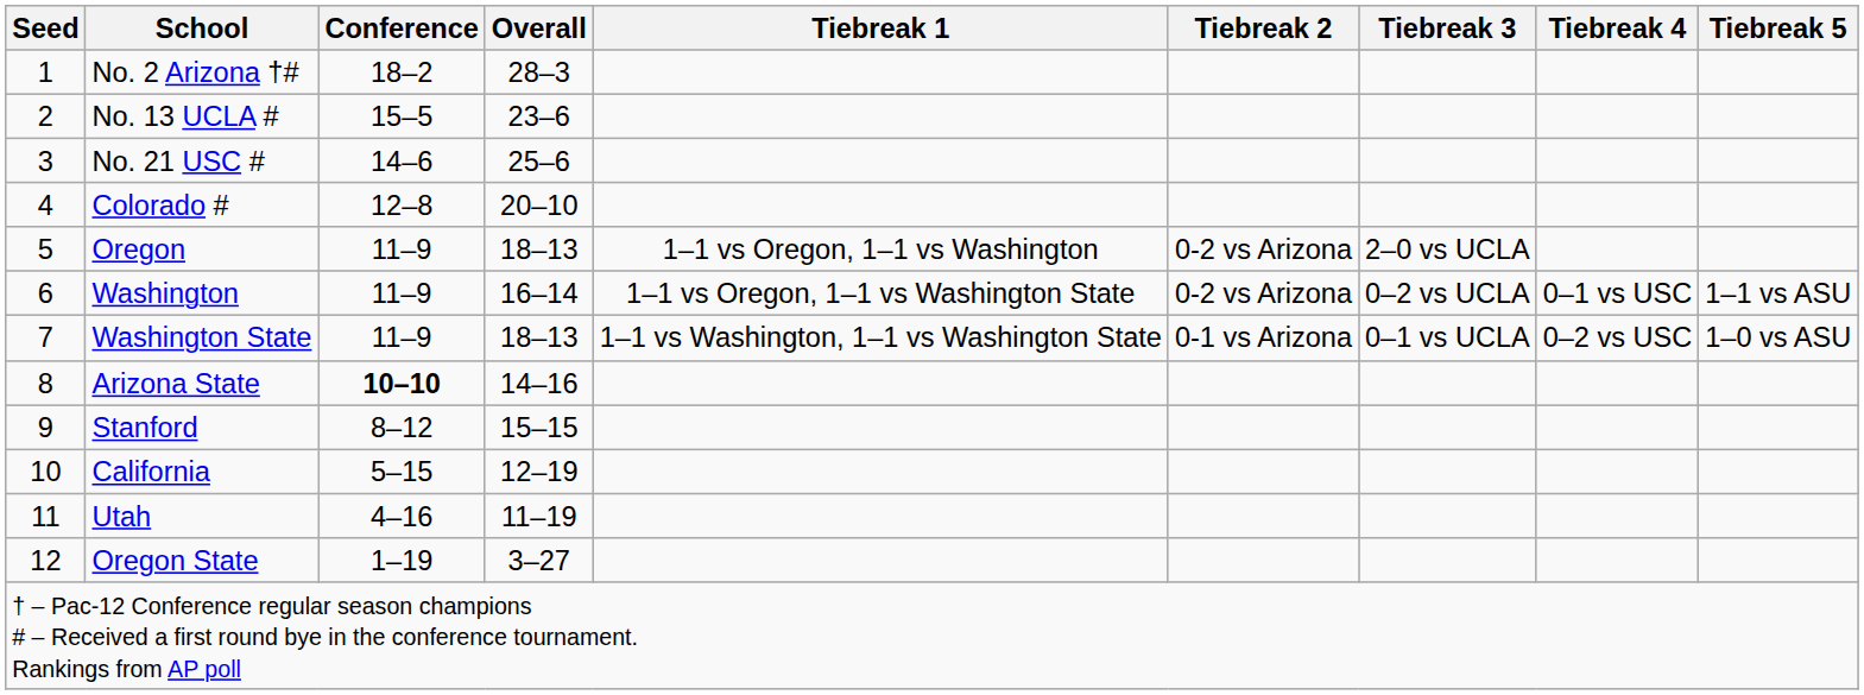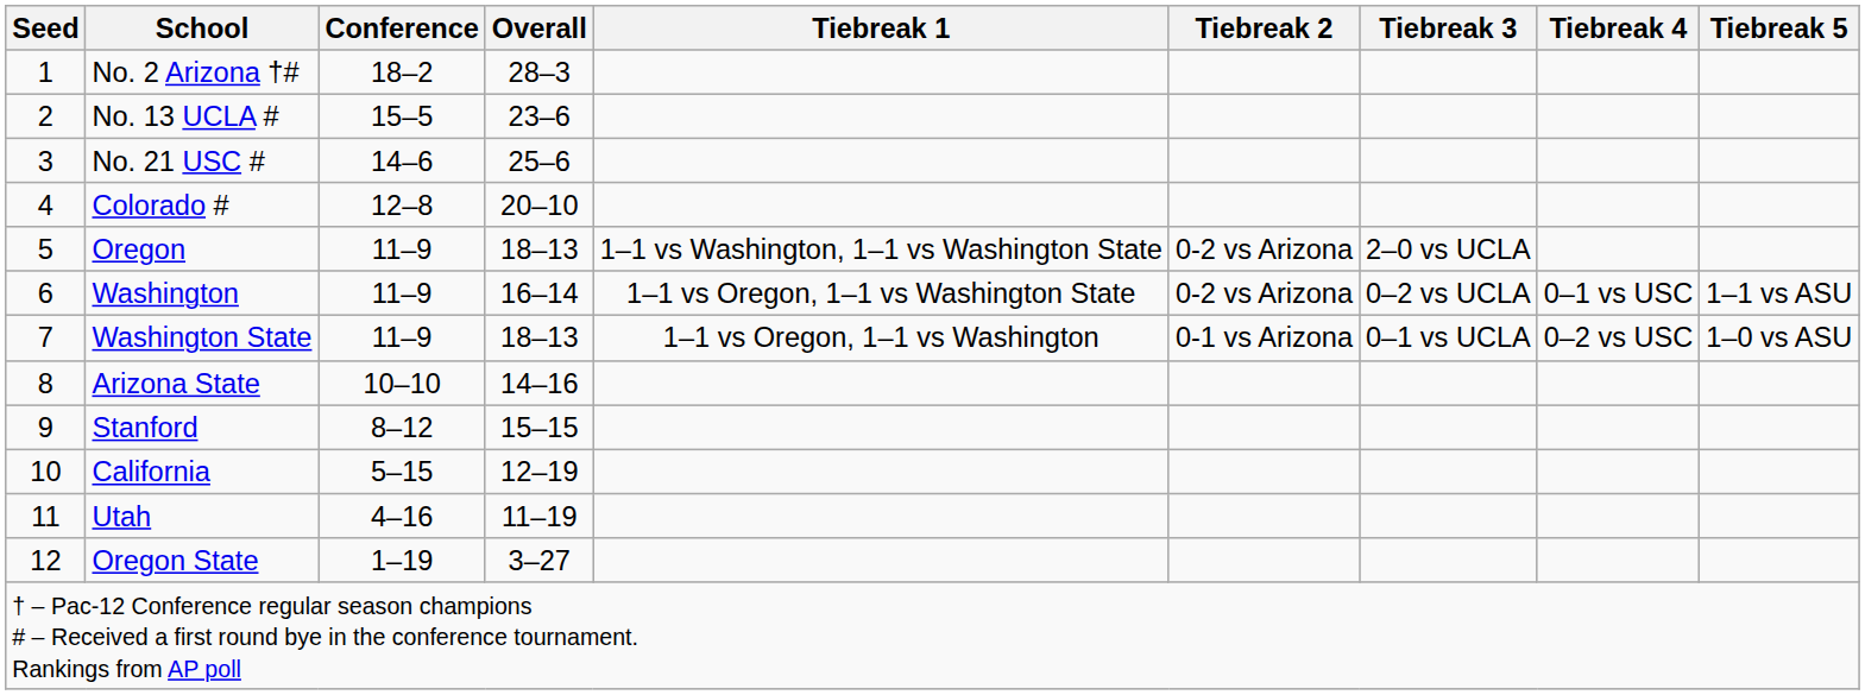Oregon | Tiebreak 1: 1–1 vs Oregon, 1–1 vs Washington -> 1–1 vs Washington, 1–1 vs Washington State
Washington State | Tiebreak 1: 1–1 vs Washington, 1–1 vs Washington State -> 1–1 vs Oregon, 1–1 vs Washington
Arizona State | Conference: bold -> normal
